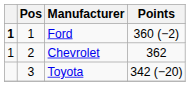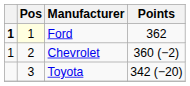Ford | Pos: no background -> lightyellow background
Ford | Points: 360 (−2) -> 362
Chevrolet | Points: 362 -> 360 (−2)
